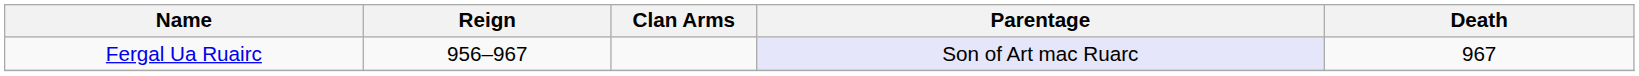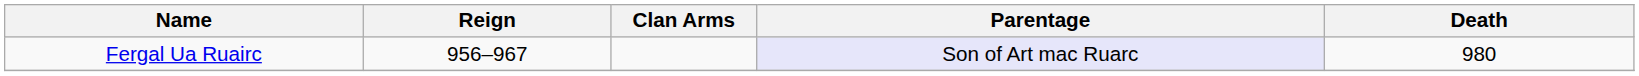Fergal Ua Ruairc | Death: 967 -> 980
